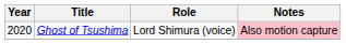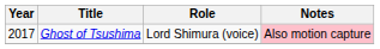Ghost of Tsushima | Year: 2020 -> 2017
